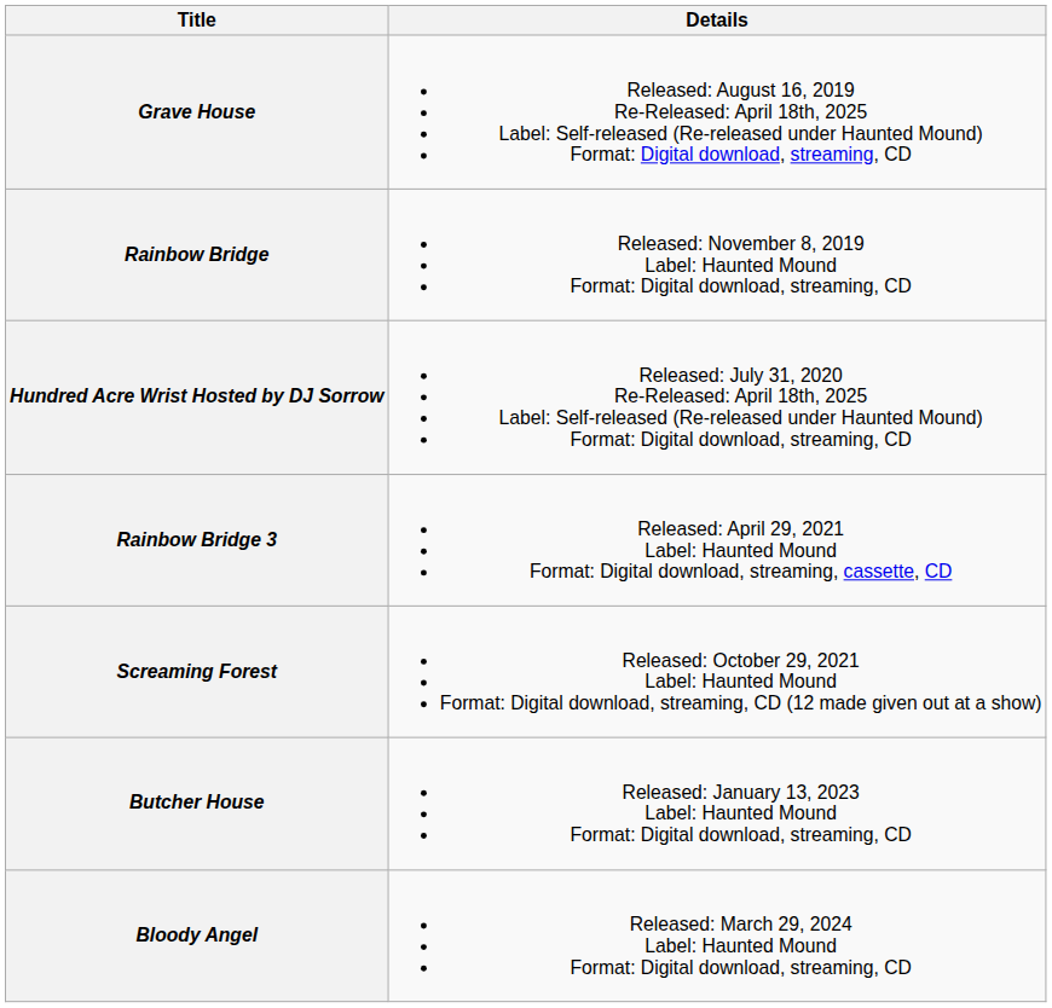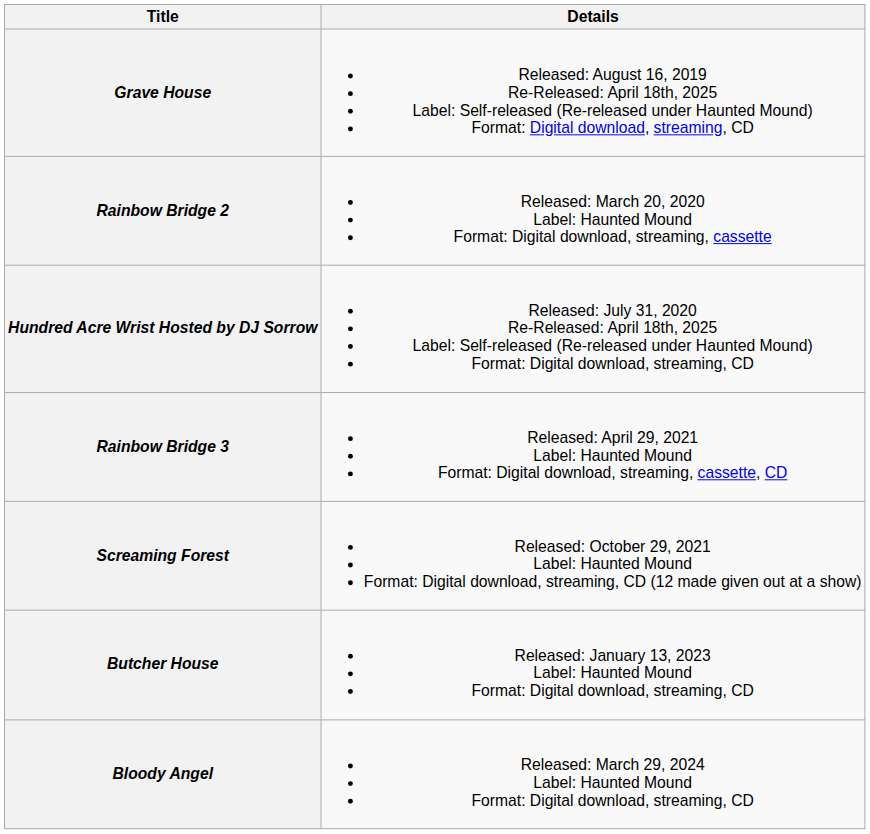- row: Rainbow Bridge | Released: November 8, 2019 Label: Haunted Mound Format: Digital download, streaming, CD
+ row: Rainbow Bridge 2 | Released: March 20, 2020 Label: Haunted Mound Format: Digital download, streaming, cassette
